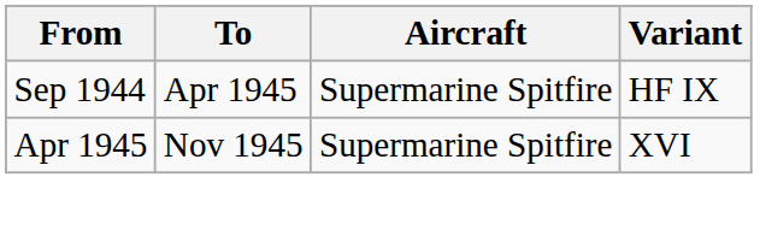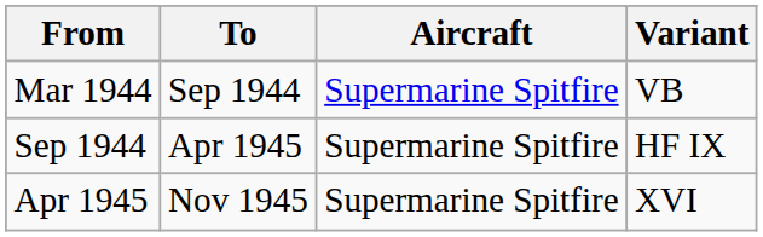+ row: Mar 1944 | Sep 1944 | Supermarine Spitfire | VB
